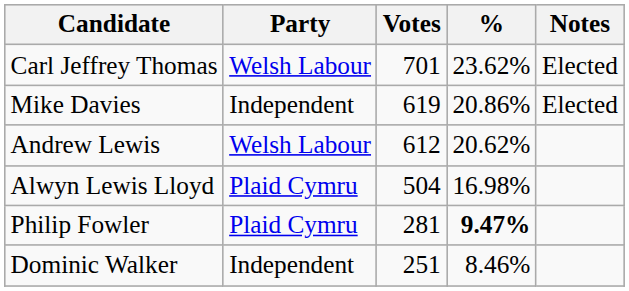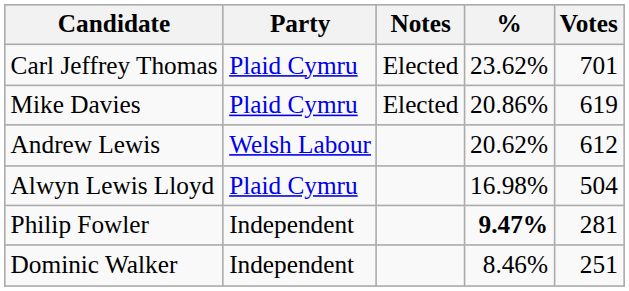columns swapped: Votes <-> Notes
Carl Jeffrey Thomas | Party: Welsh Labour -> Plaid Cymru
Mike Davies | Party: Independent -> Plaid Cymru
Philip Fowler | Party: Plaid Cymru -> Independent
